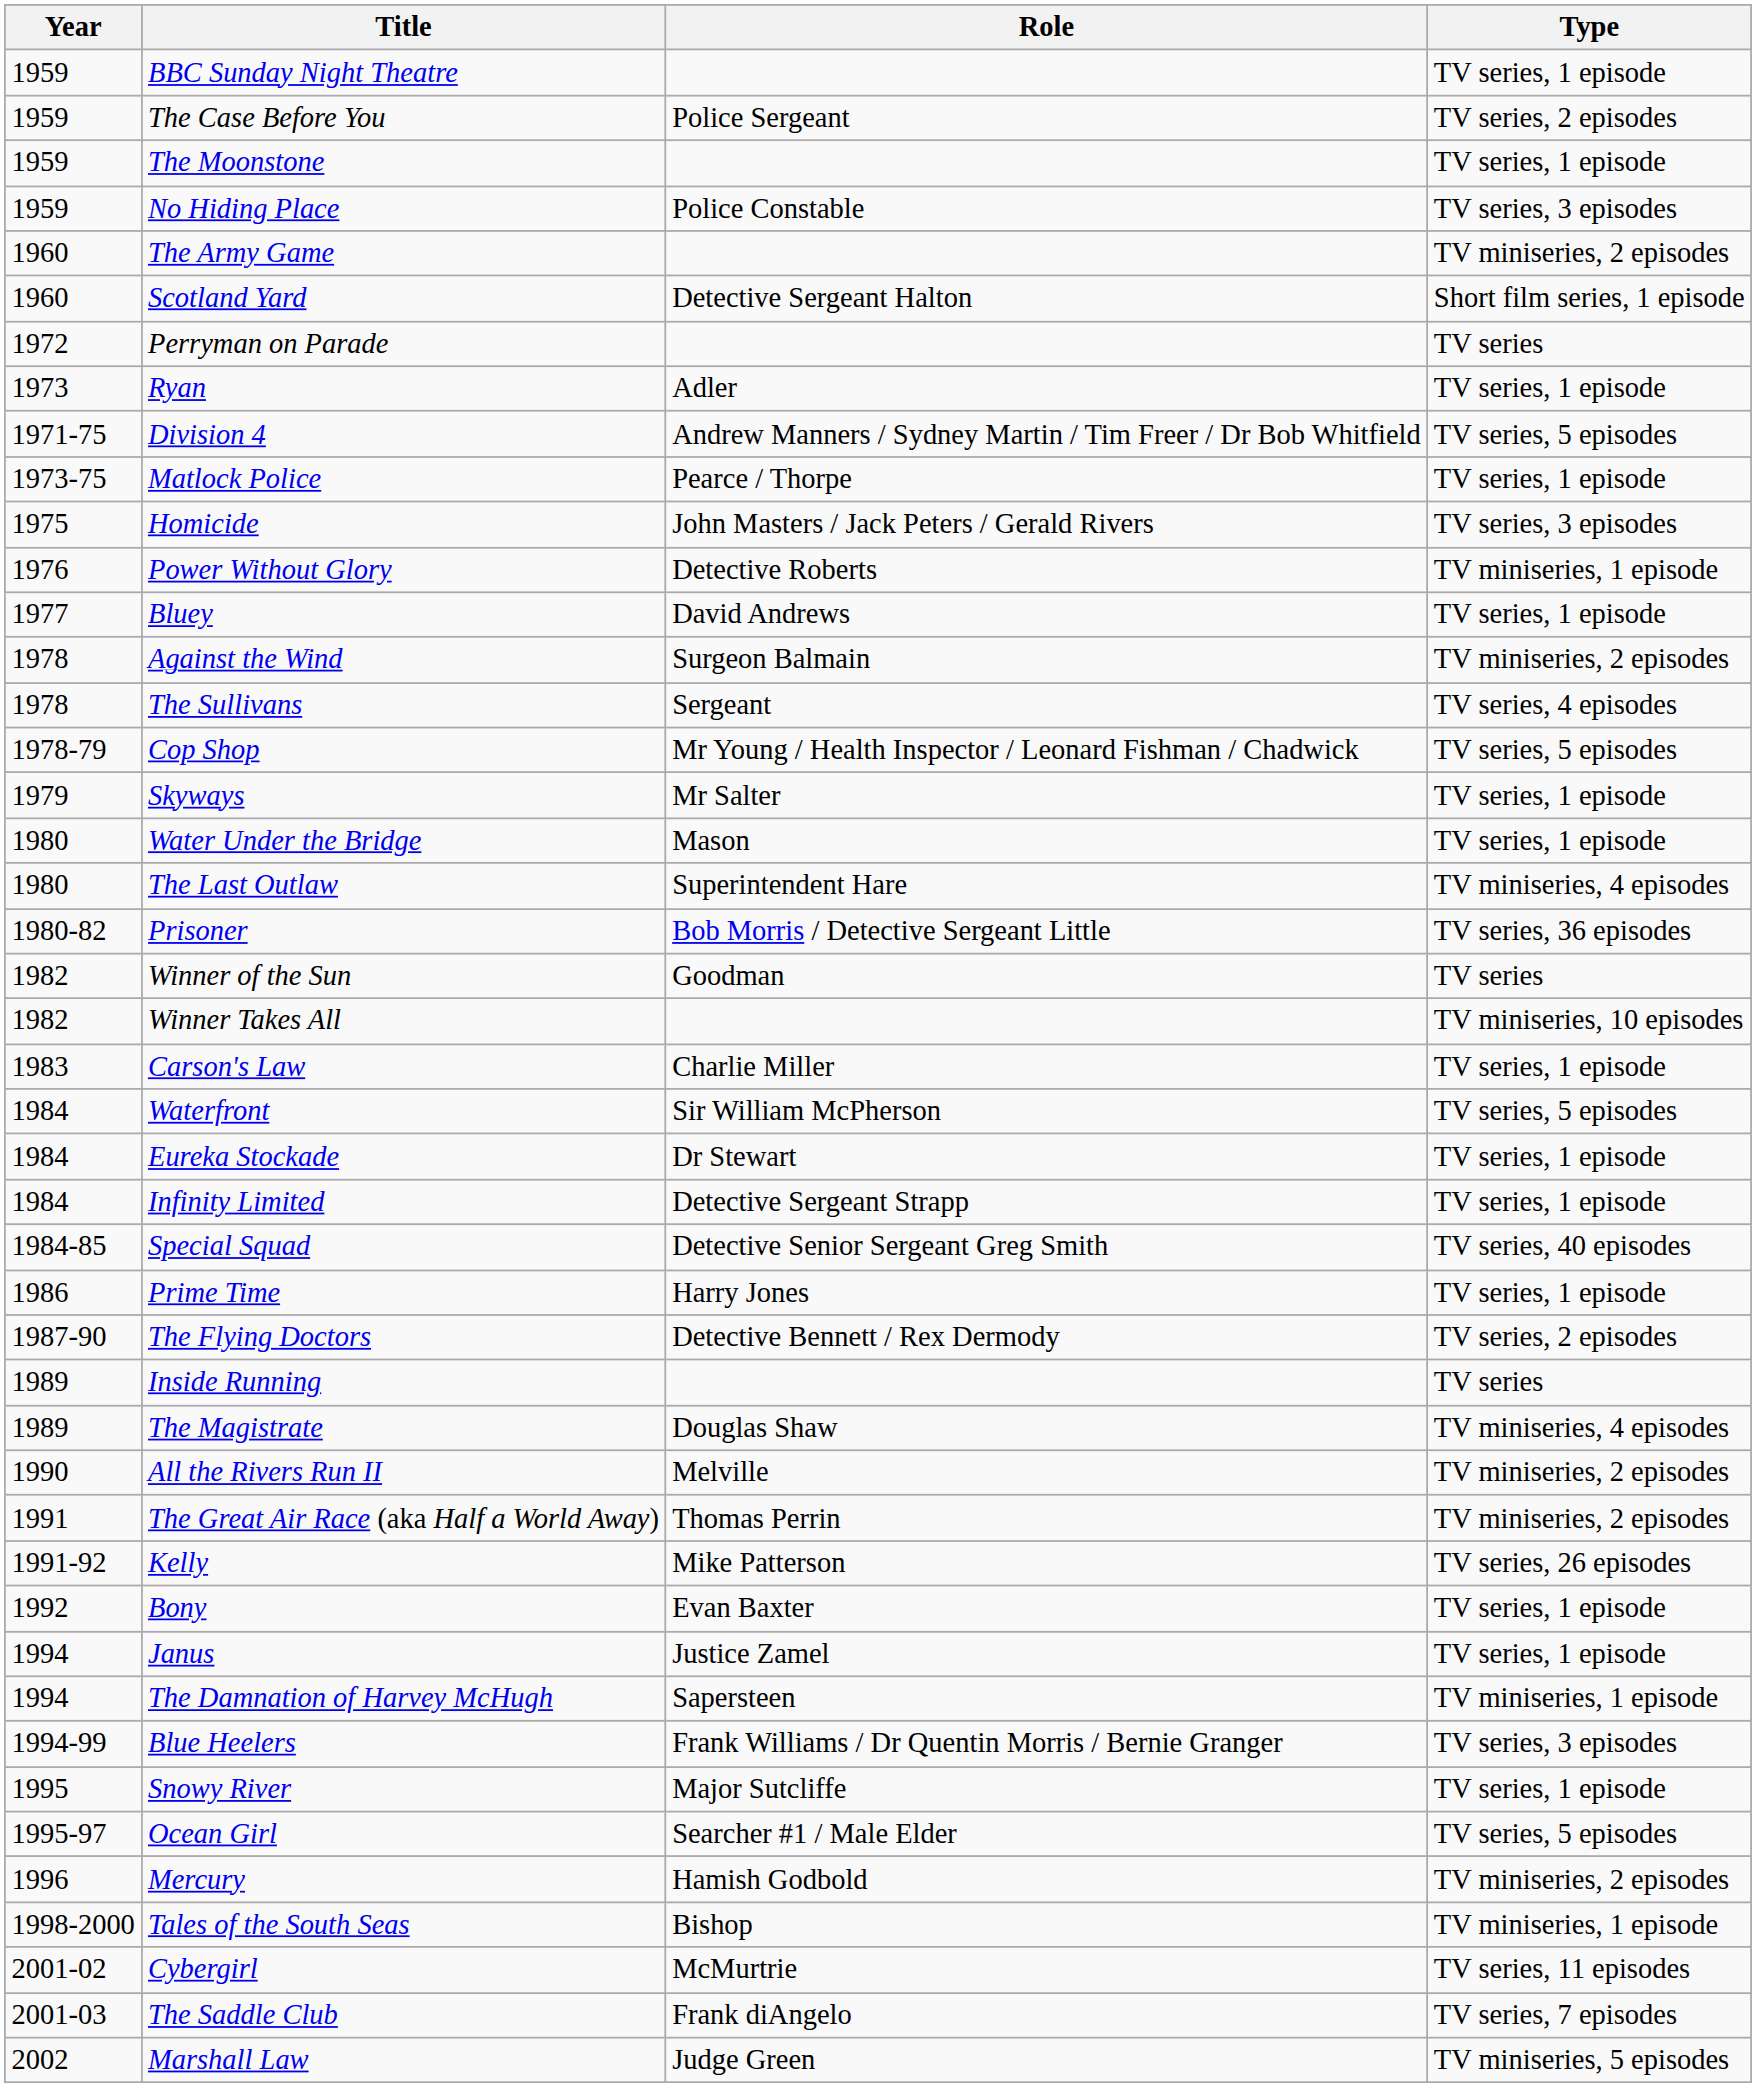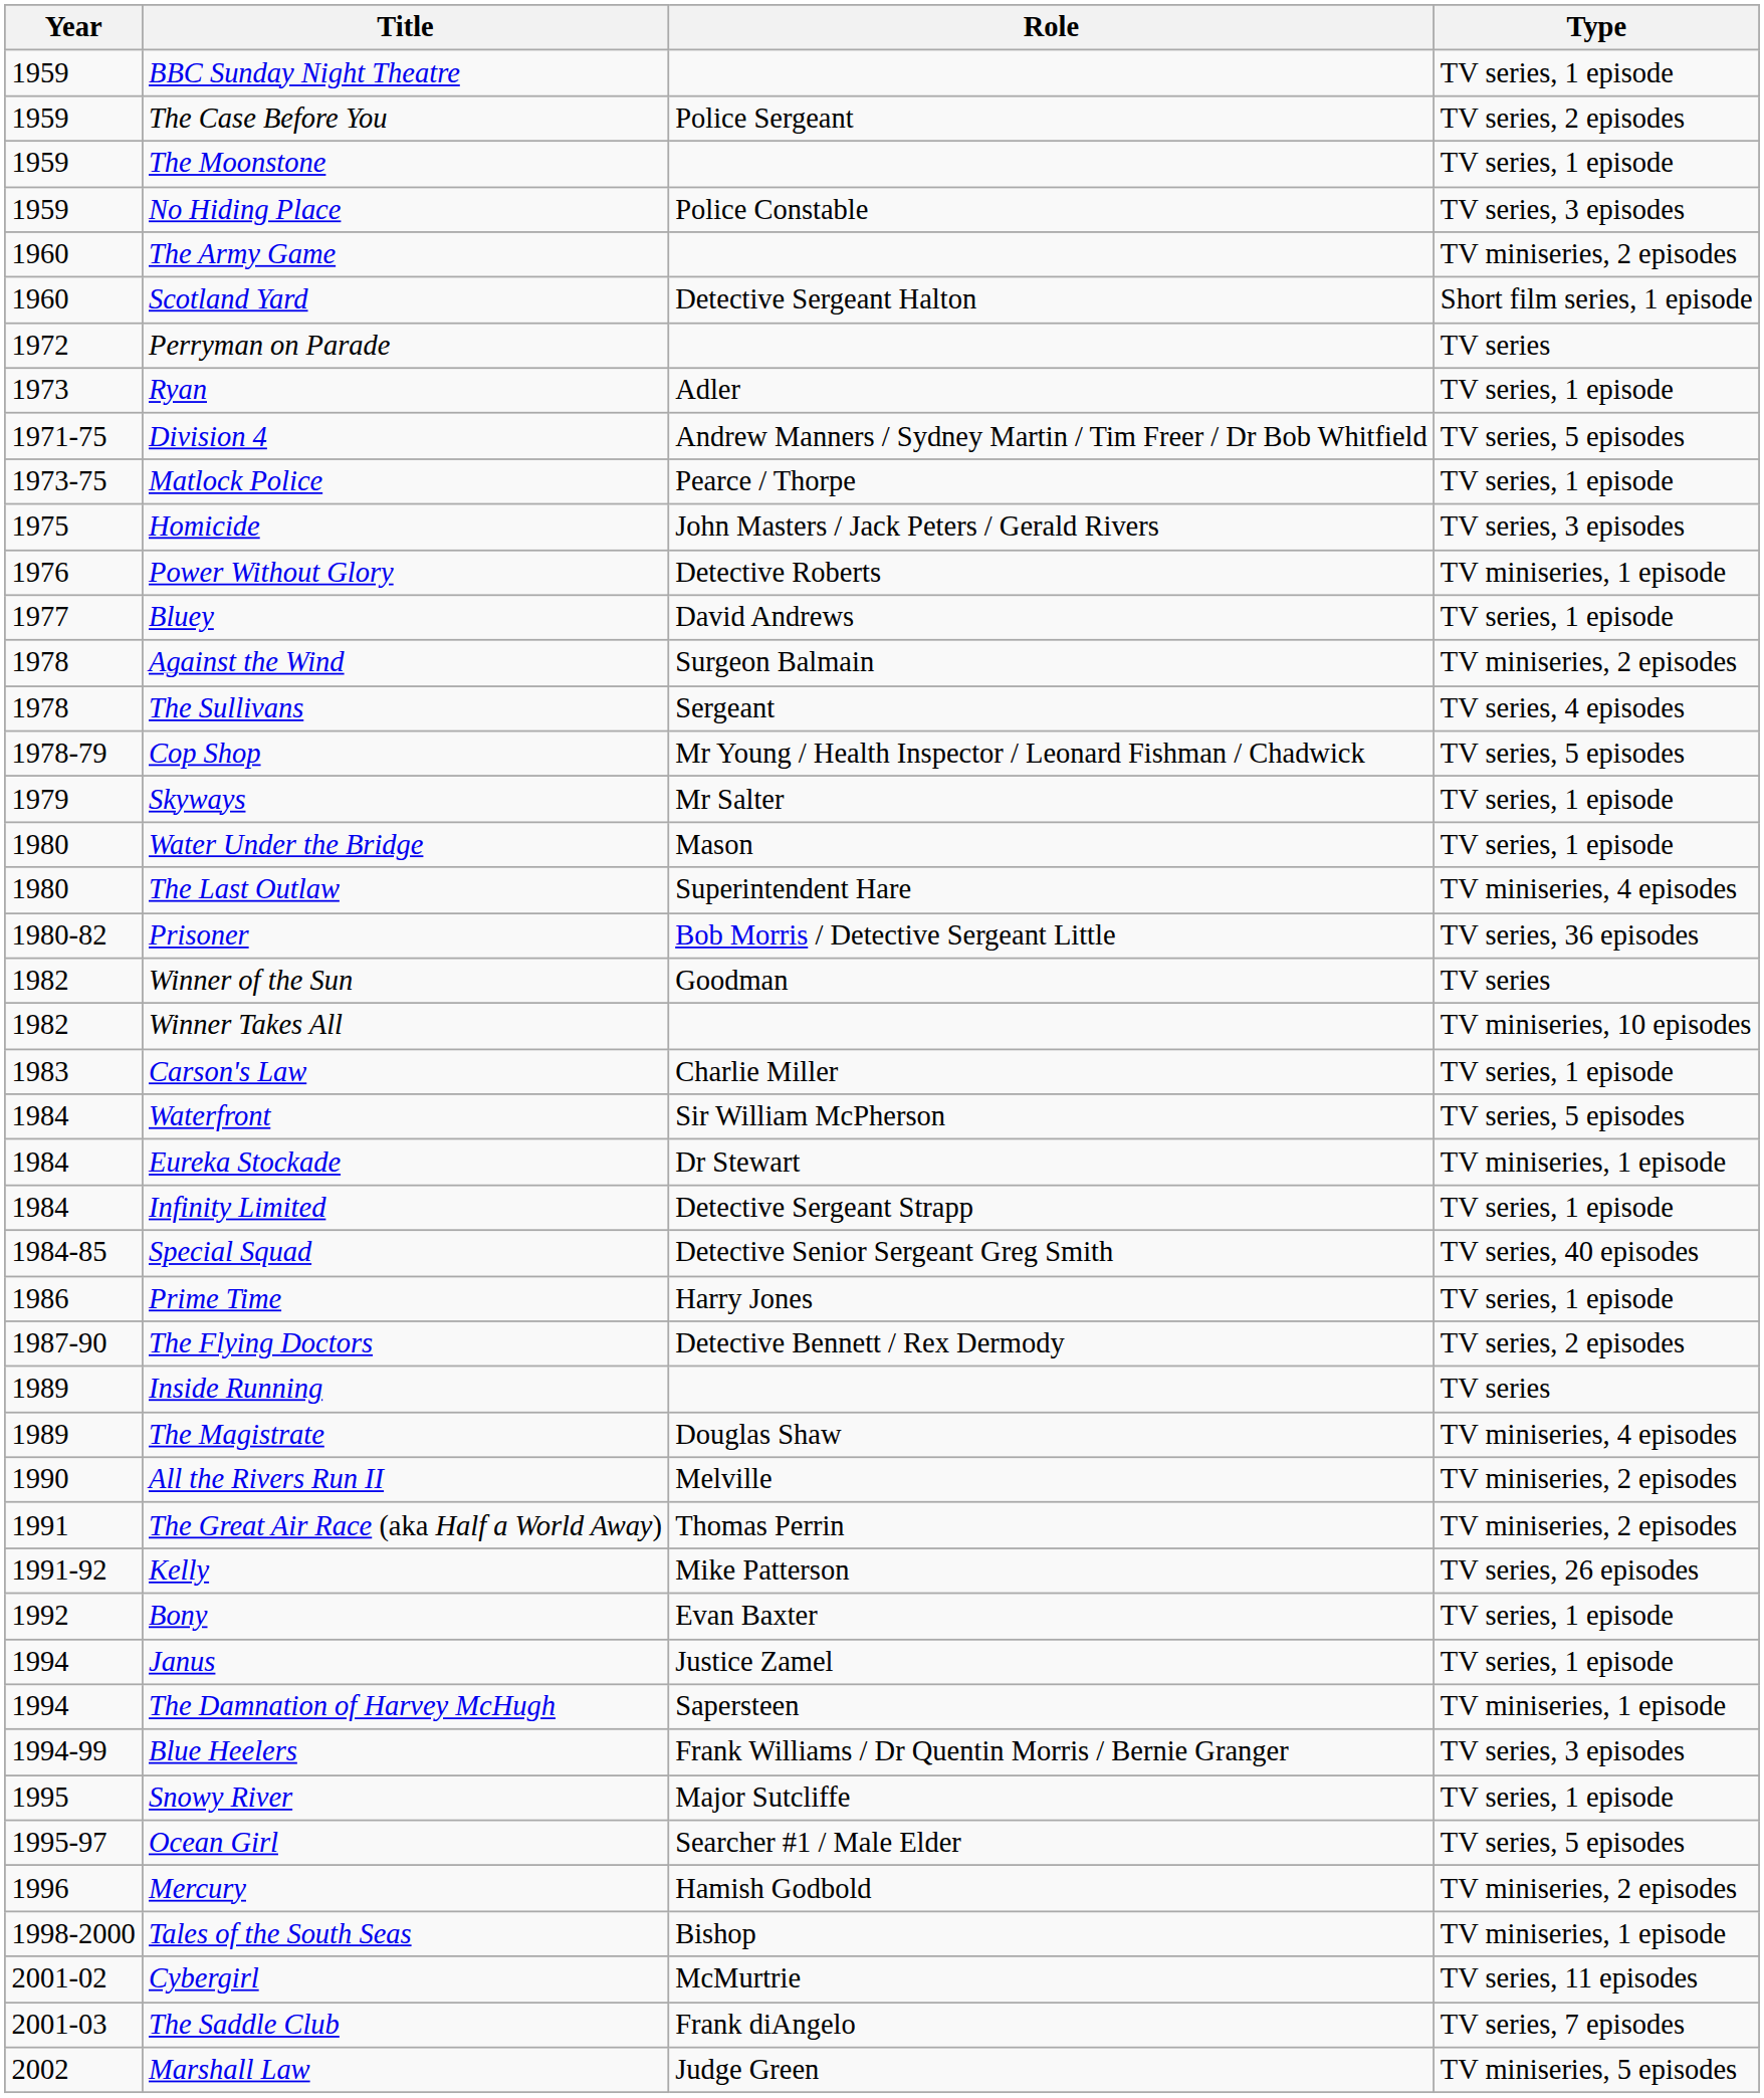Eureka Stockade | Type: TV series, 1 episode -> TV miniseries, 1 episode
